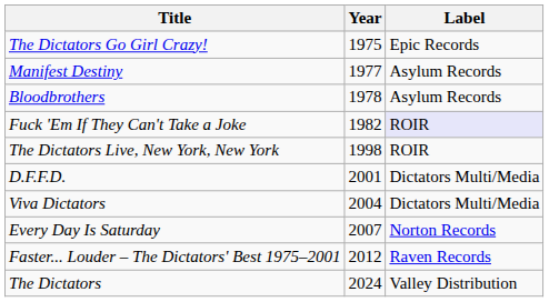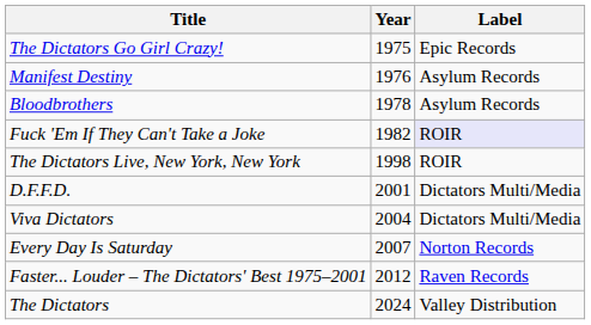Manifest Destiny | Year: 1977 -> 1976
